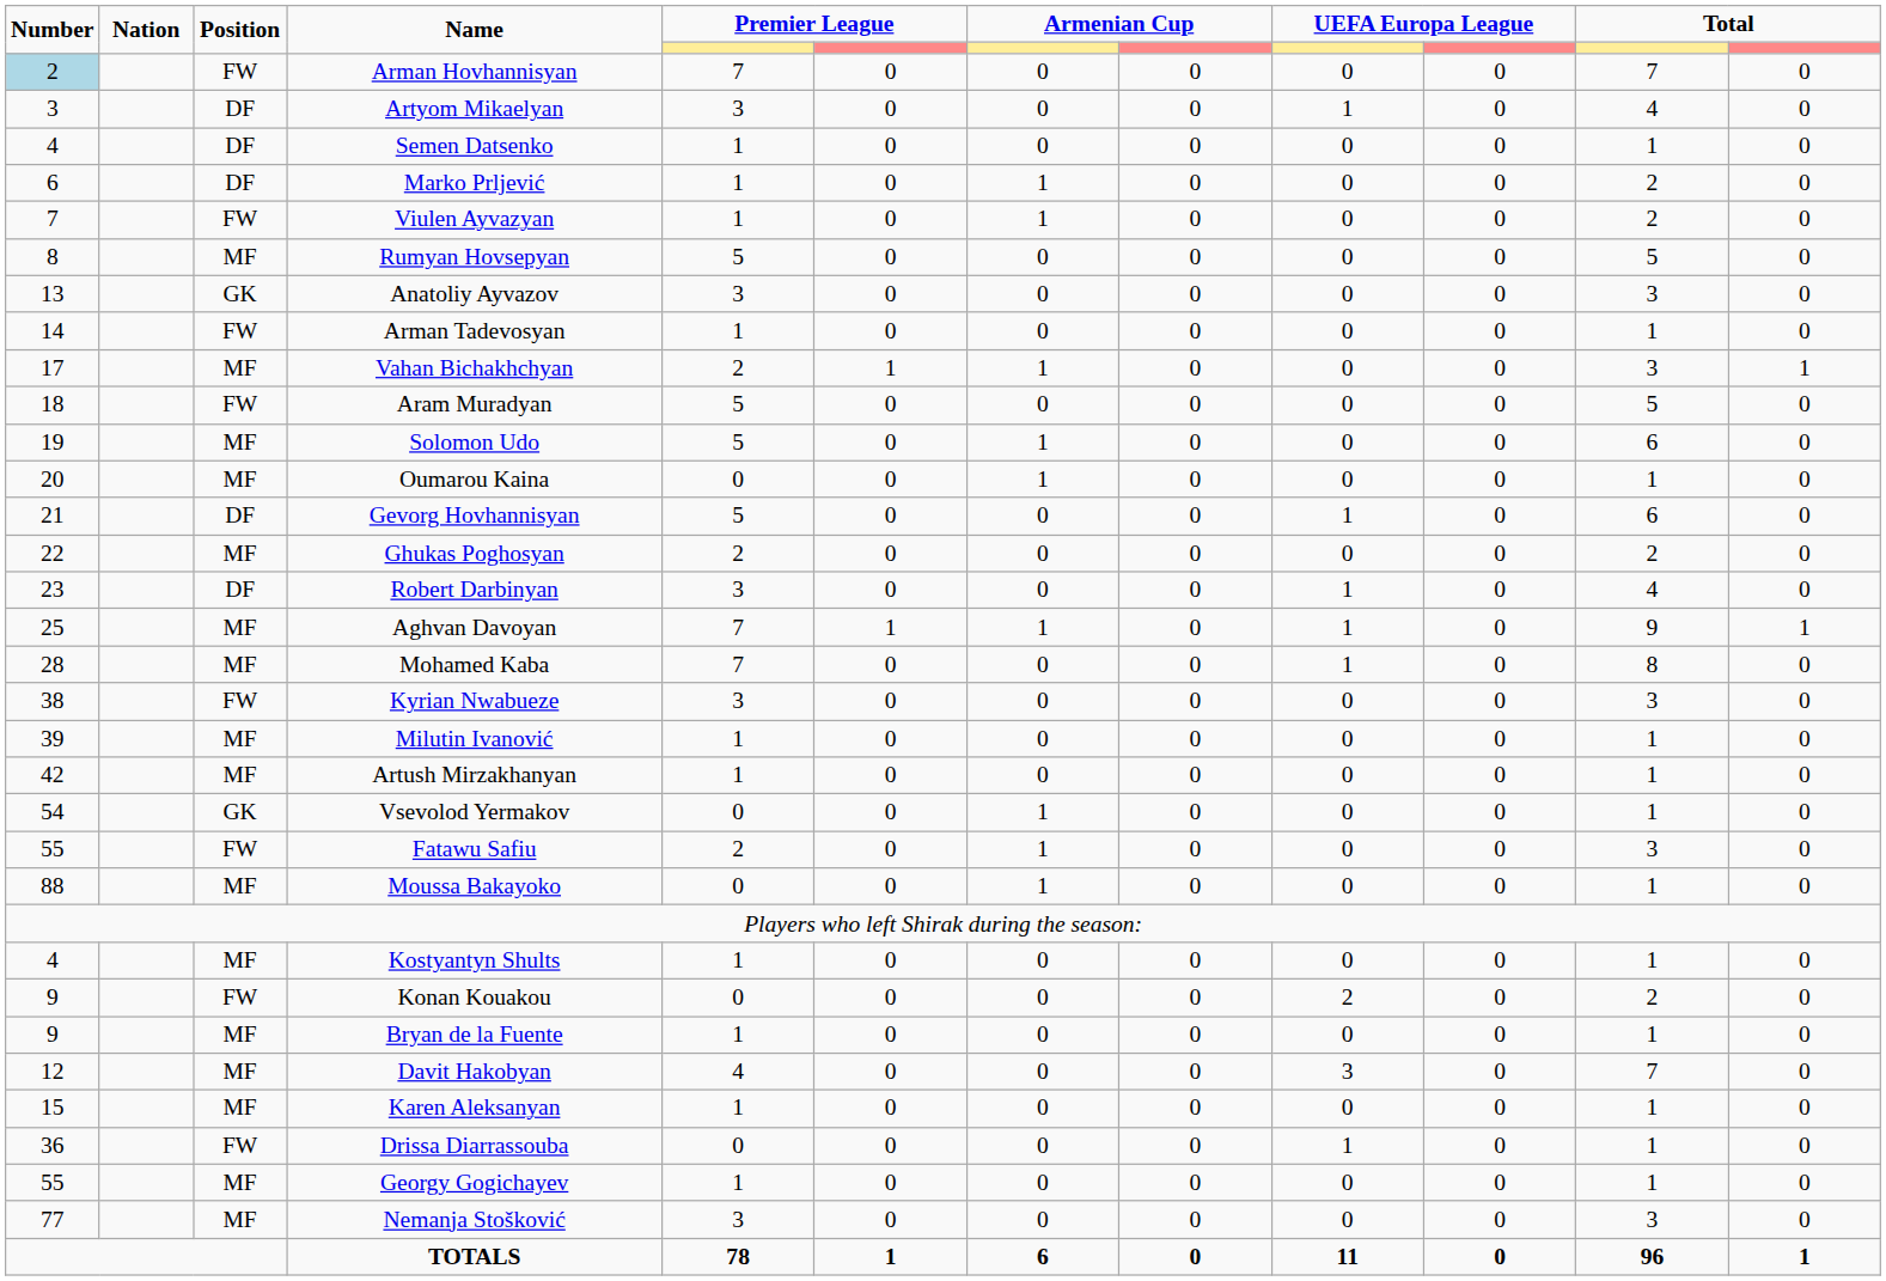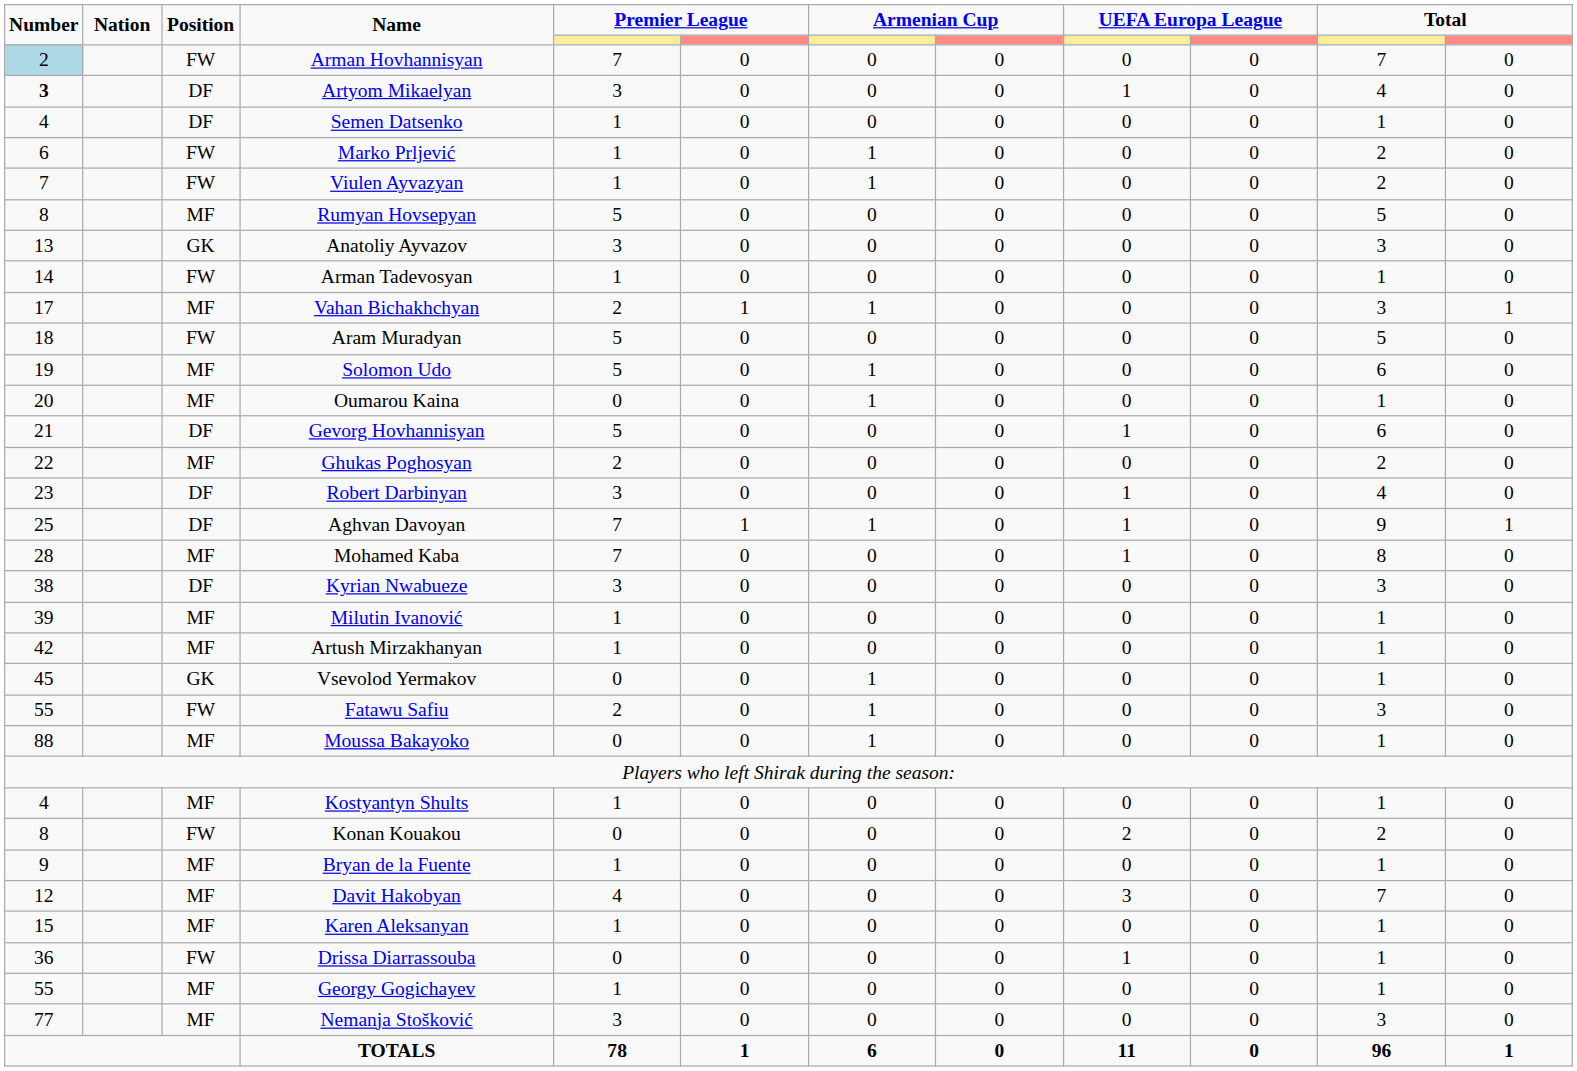Artyom Mikaelyan | Number: normal -> bold
Marko Prljević | Position: DF -> FW
Aghvan Davoyan | Position: MF -> DF
Kyrian Nwabueze | Position: FW -> DF
Vsevolod Yermakov | Number: 54 -> 45
Konan Kouakou | Number: 9 -> 8
